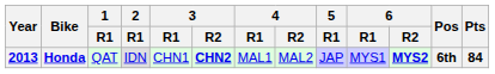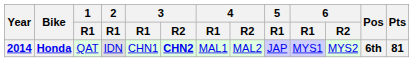Honda | Year: 2013 -> 2014
Honda | 6 / R2: bold -> normal
Honda | Pts: 84 -> 81
